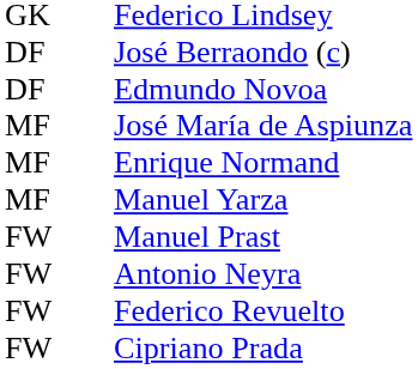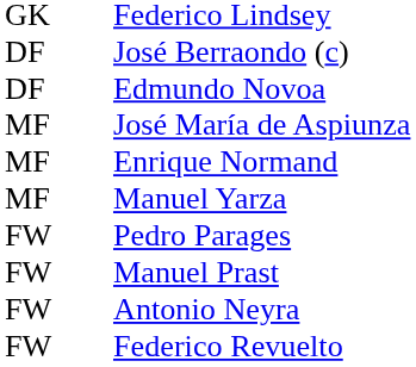+ row: FW | Pedro Parages
- row: FW | Cipriano Prada
